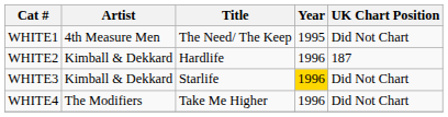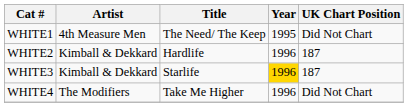WHITE3 | UK Chart Position: Did Not Chart -> 187
